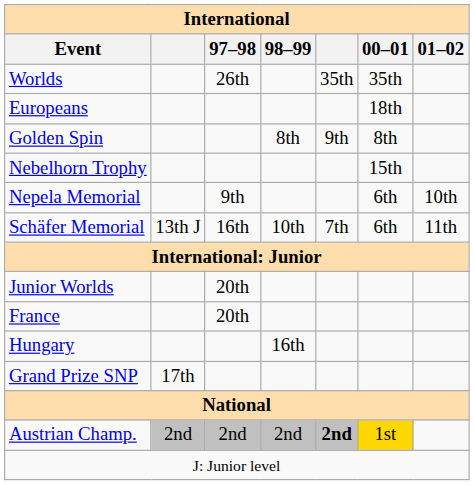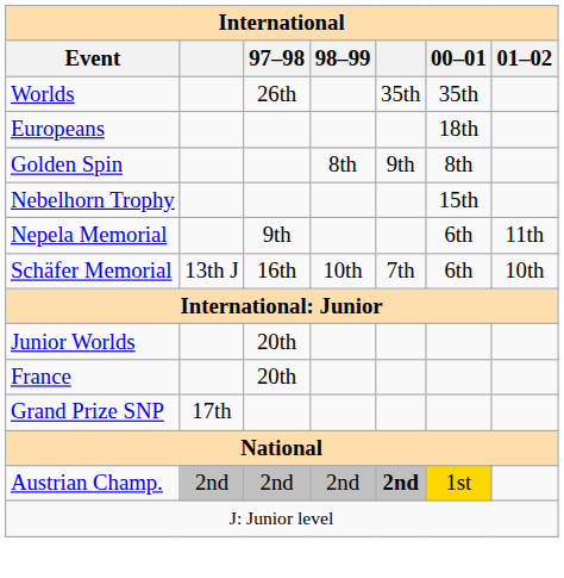Nepela Memorial | 01–02: 10th -> 11th
Schäfer Memorial | 01–02: 11th -> 10th
- row: Hungary | 16th
